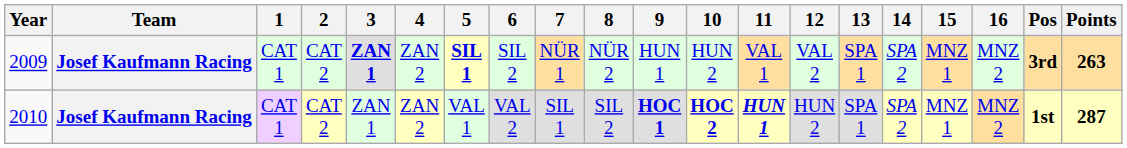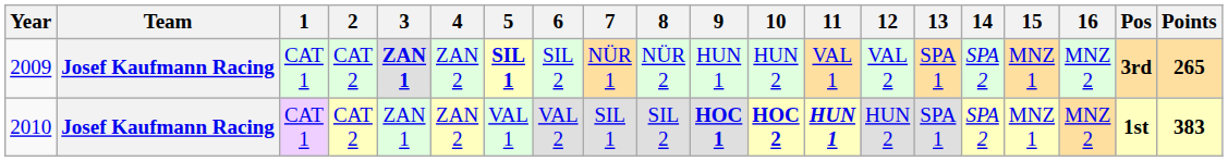2009 | Points: 263 -> 265
2010 | Points: 287 -> 383
